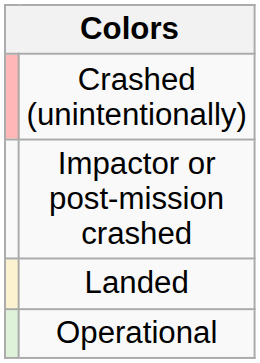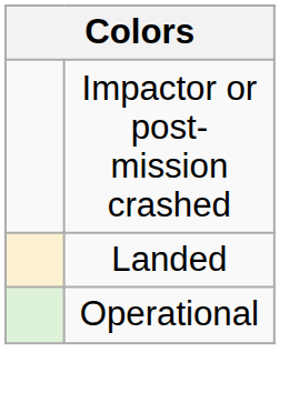- row: Crashed (unintentionally)
